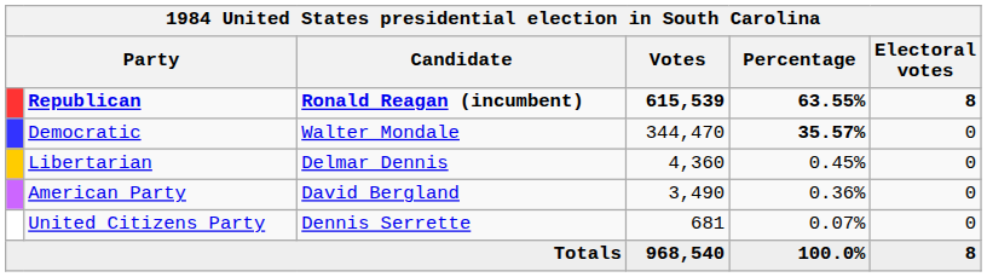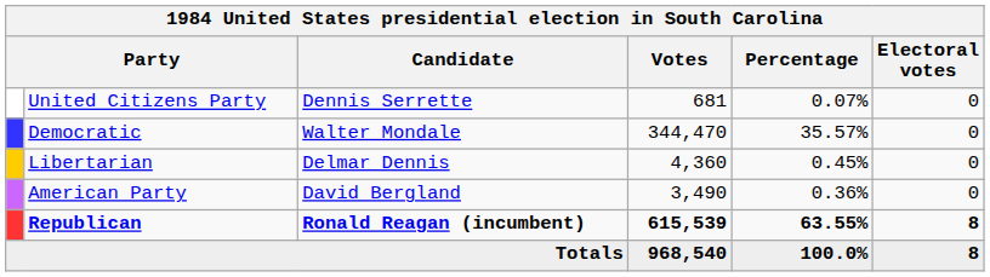rows swapped: Republican <-> United Citizens Party
Democratic | Percentage: bold -> normal
